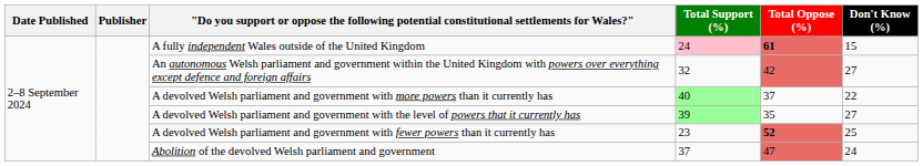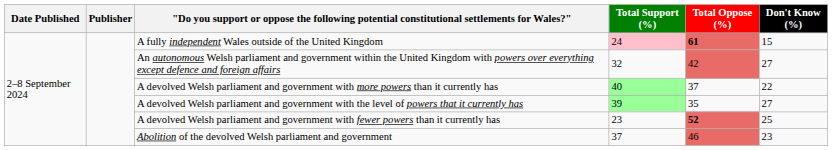Abolition of the devolved Welsh parliament and government | Total Oppose (%): 47 -> 46
Abolition of the devolved Welsh parliament and government | Don't Know (%): 24 -> 23
